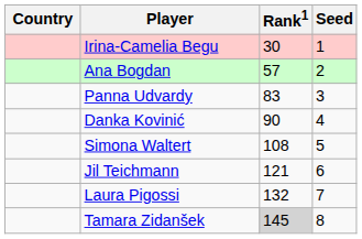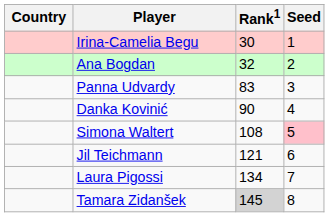Ana Bogdan | Rank1: 57 -> 32
Simona Waltert | Seed: no background -> pink background
Laura Pigossi | Rank1: 132 -> 134
